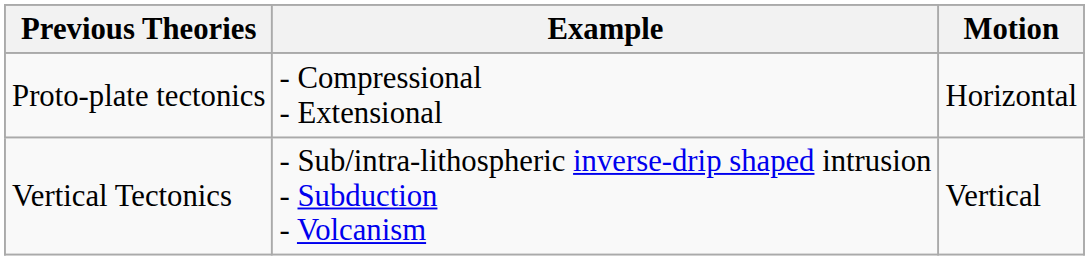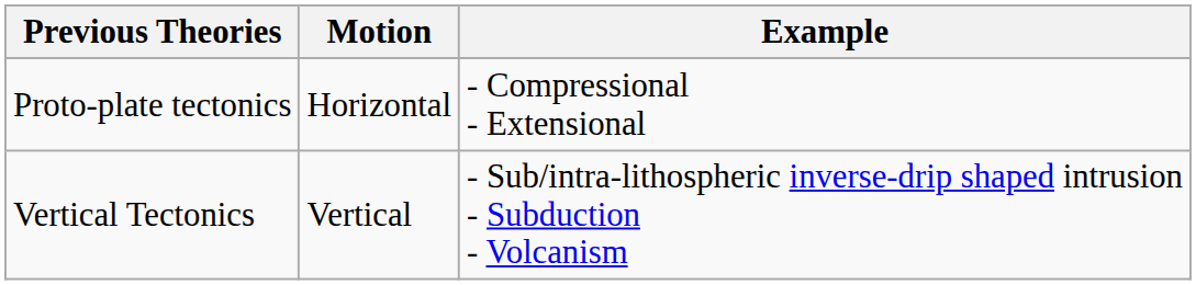columns swapped: Motion <-> Example
